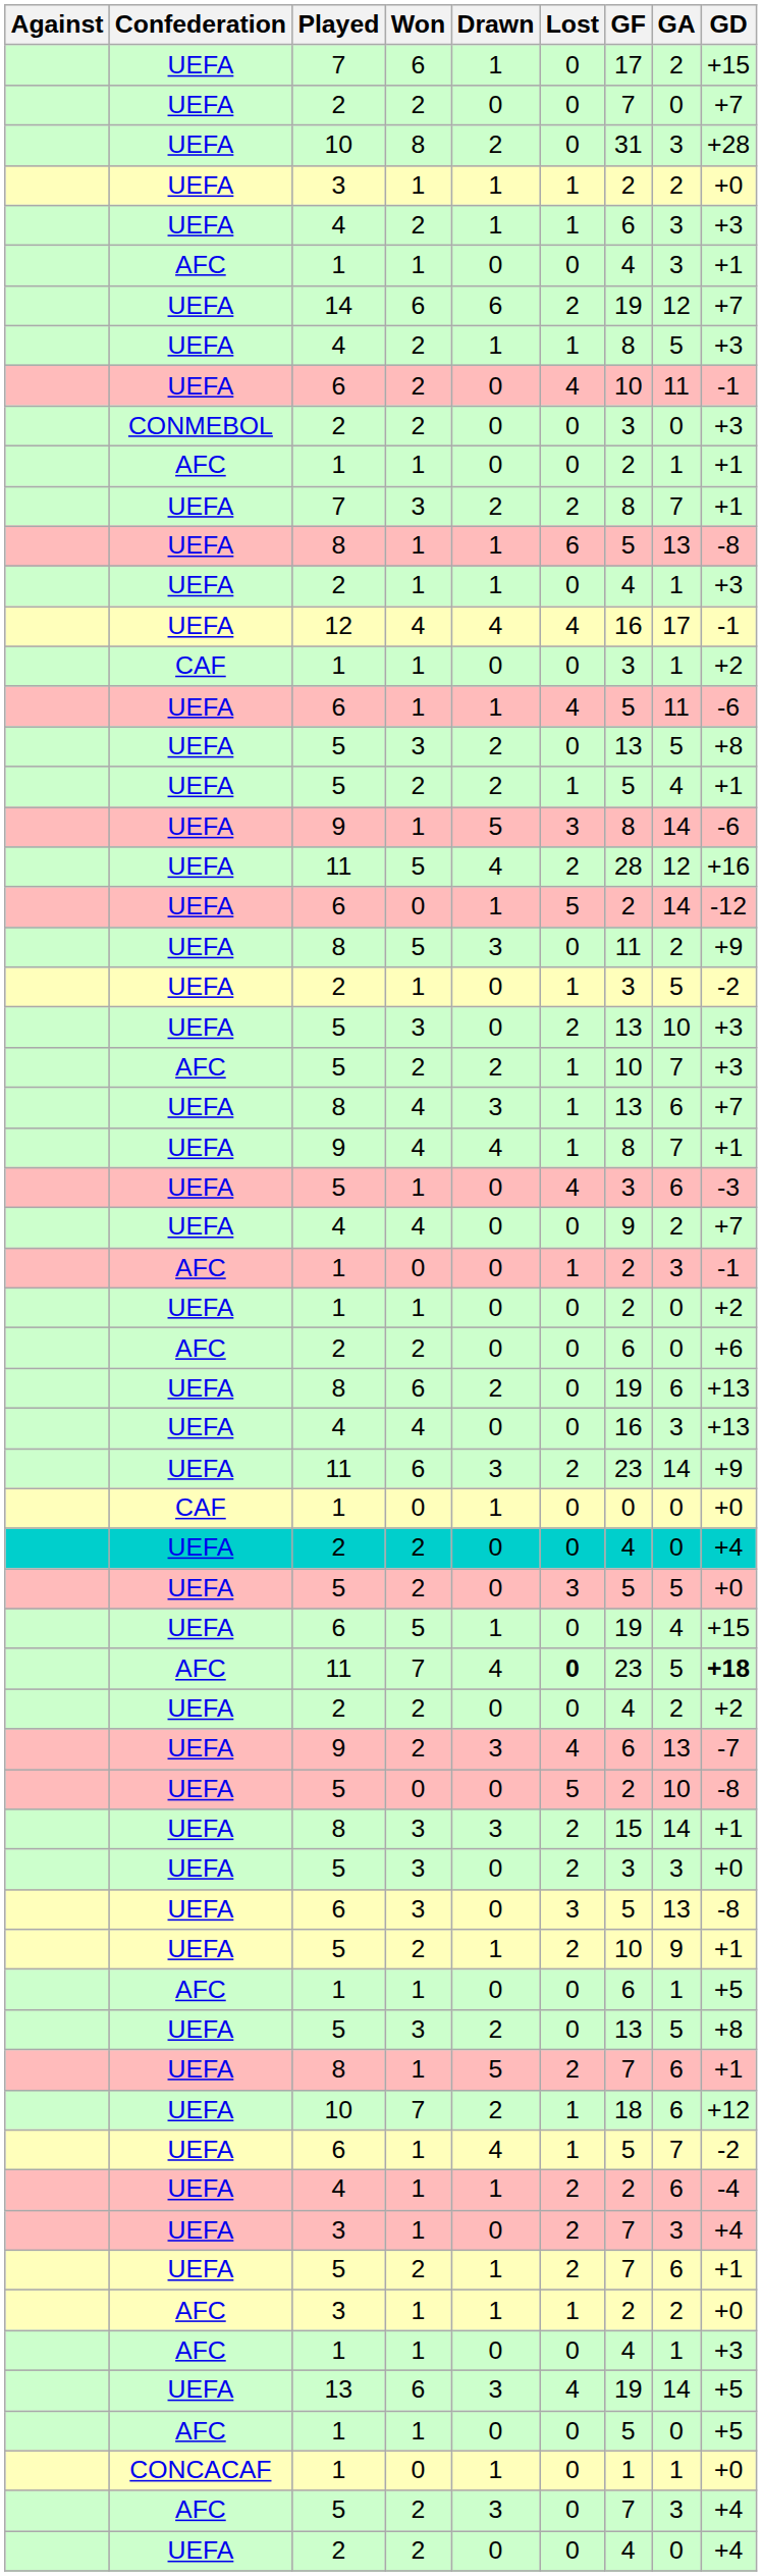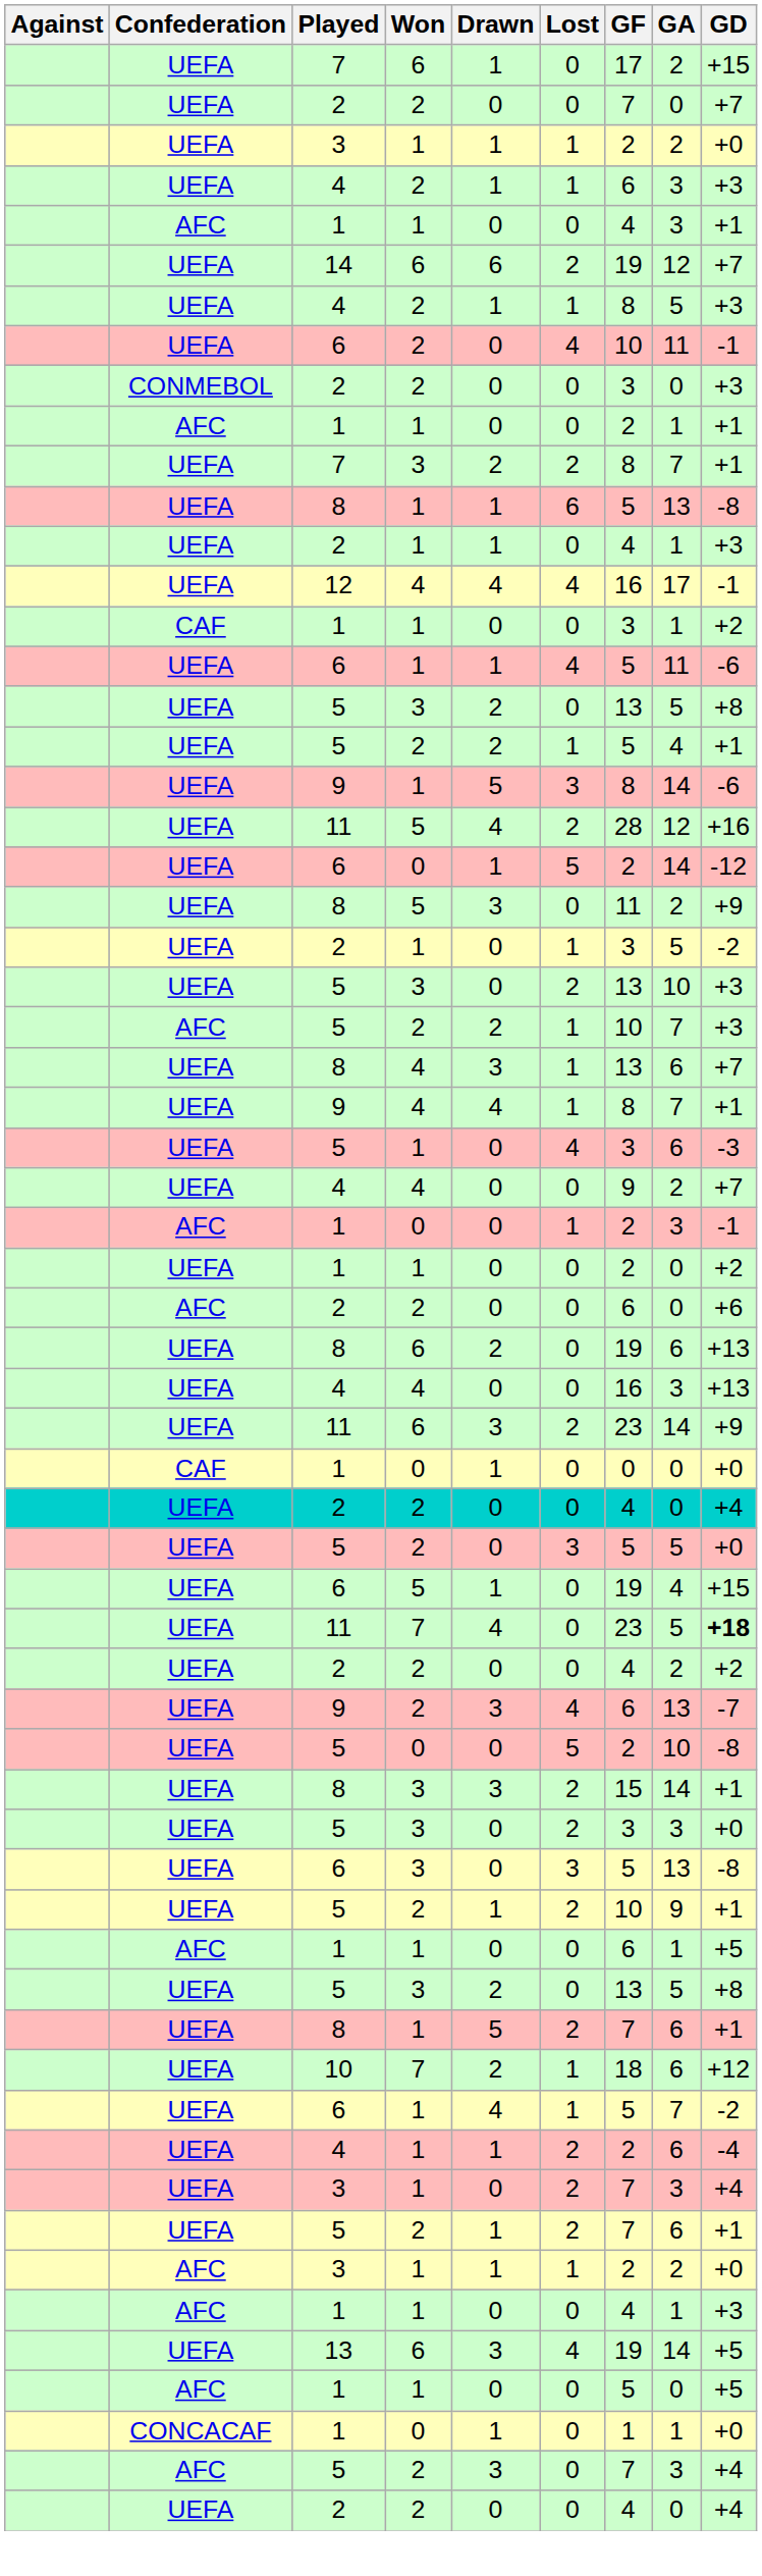- row: UEFA | 10 | 8 | 2 | 0 | 31 | 3 | +28
11 / 7 | Confederation: AFC -> UEFA
11 / 7 | Lost: bold -> normal
